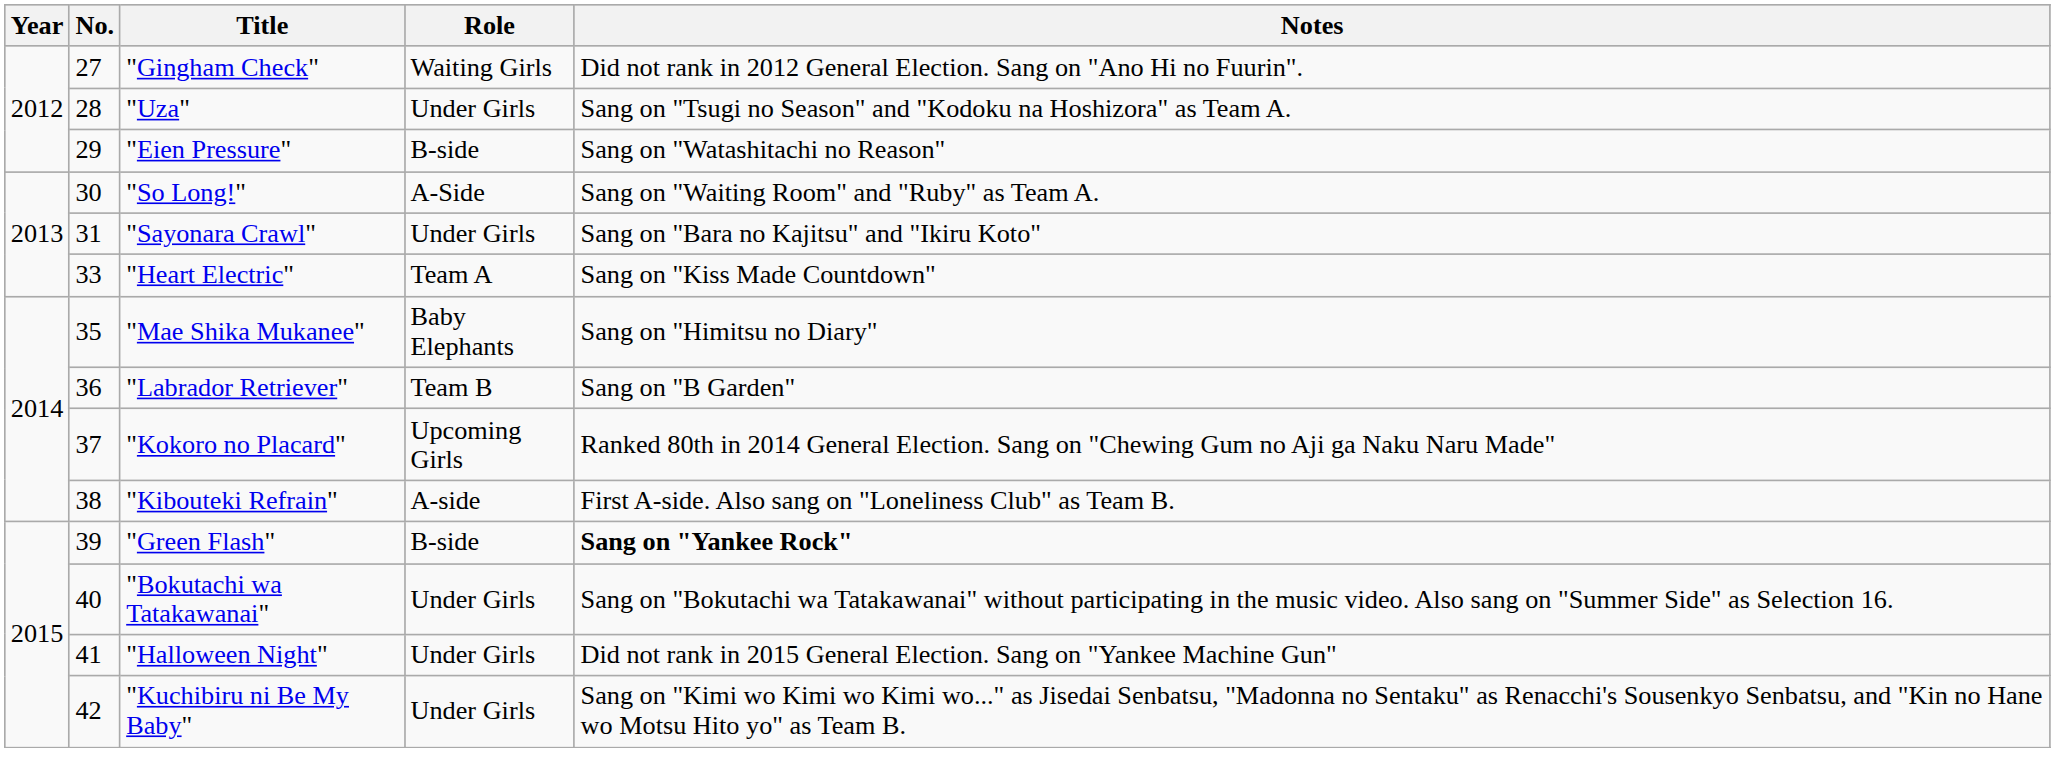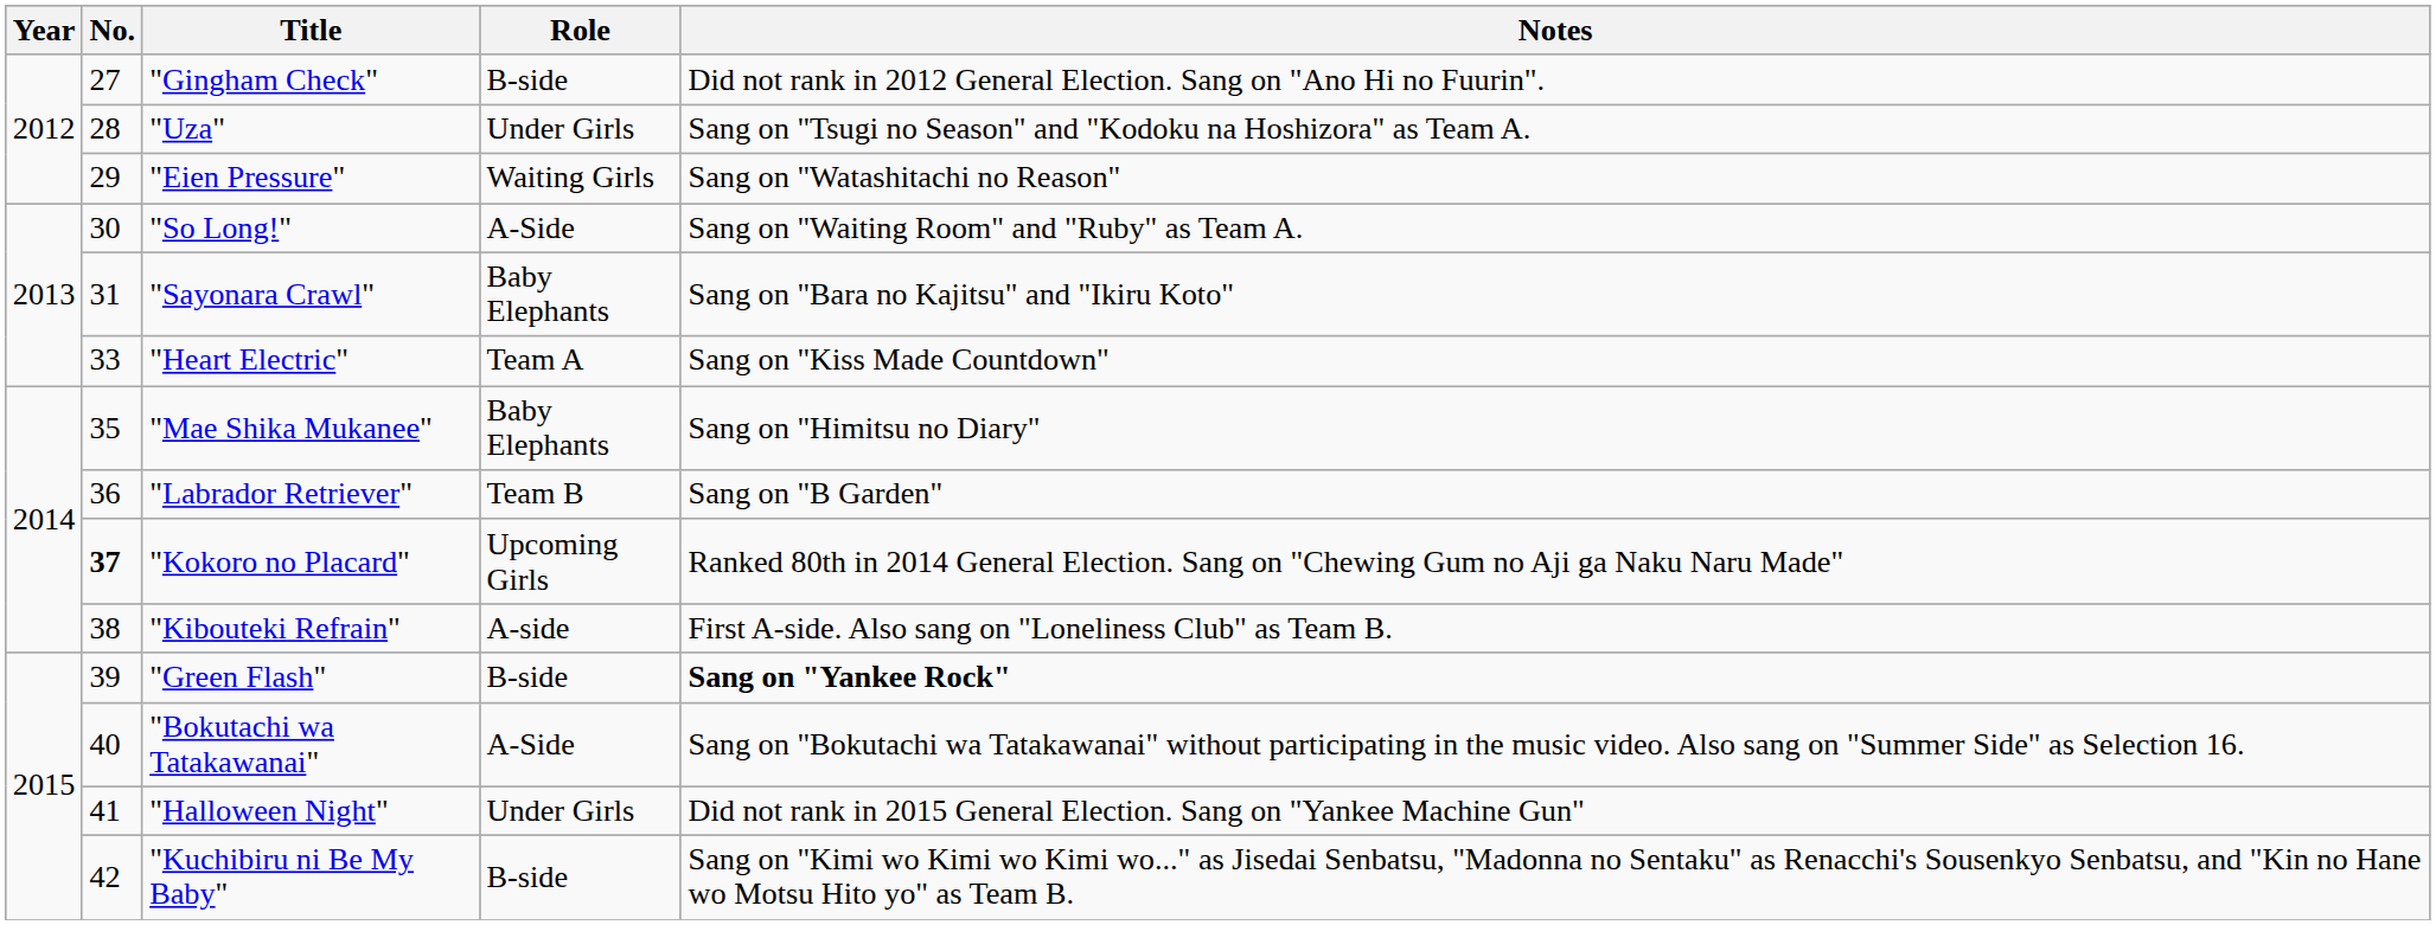"Gingham Check" | Role: Waiting Girls -> B-side
"Eien Pressure" | Role: B-side -> Waiting Girls
"Sayonara Crawl" | Role: Under Girls -> Baby Elephants
"Kokoro no Placard" | No.: normal -> bold
"Bokutachi wa Tatakawanai" | Role: Under Girls -> A-Side
"Kuchibiru ni Be My Baby" | Role: Under Girls -> B-side
